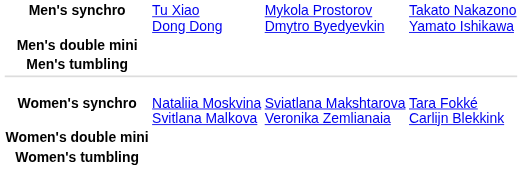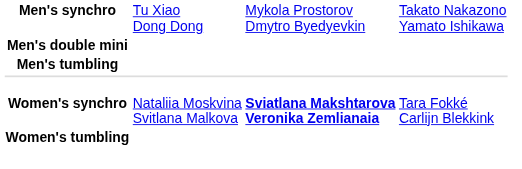Women's synchro | column 3: normal -> bold
- row: Women's double mini
